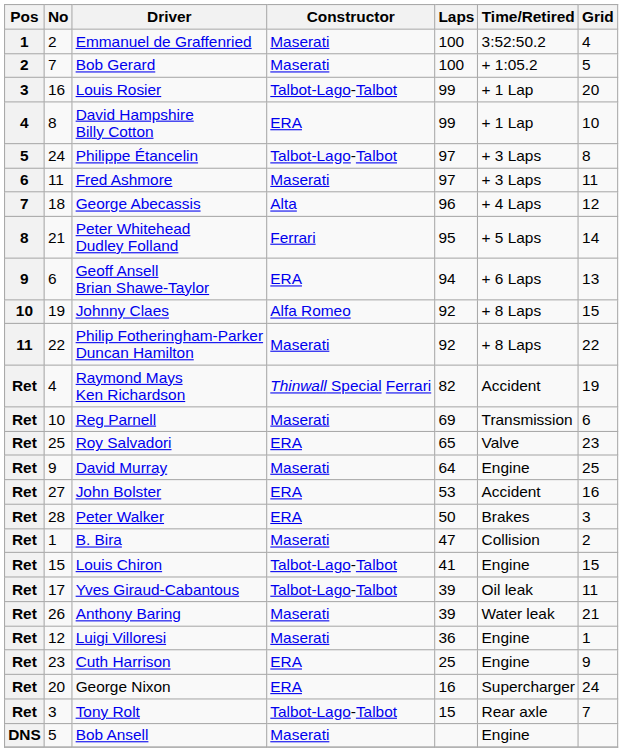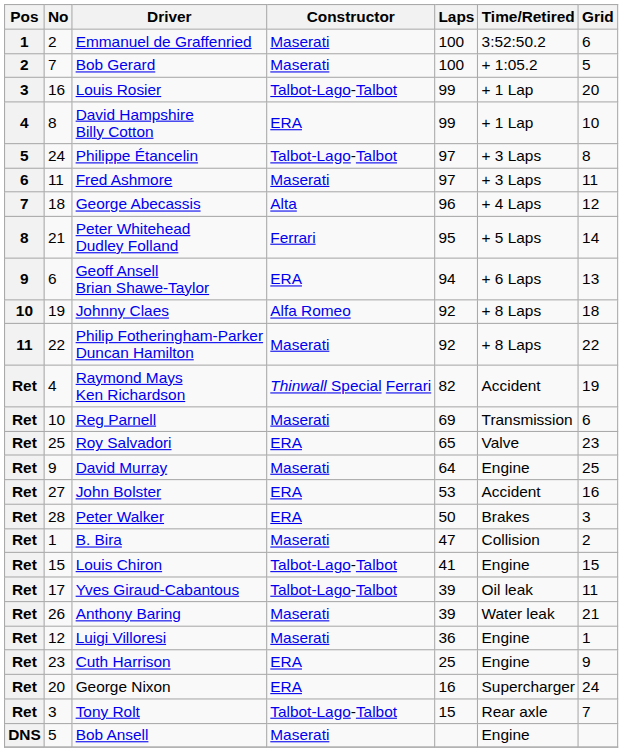Emmanuel de Graffenried | Grid: 4 -> 6
Johnny Claes | Grid: 15 -> 18
